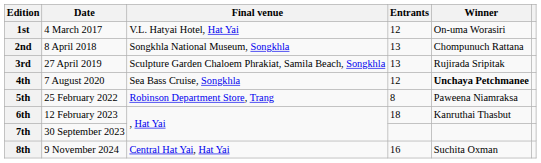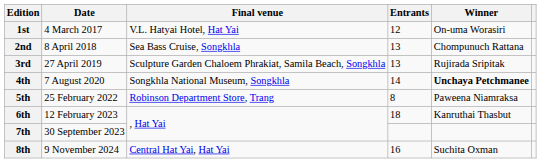2nd | Final venue: Songkhla National Museum, Songkhla -> Sea Bass Cruise, Songkhla
4th | Final venue: Sea Bass Cruise, Songkhla -> Songkhla National Museum, Songkhla
4th | Entrants: 12 -> 14
